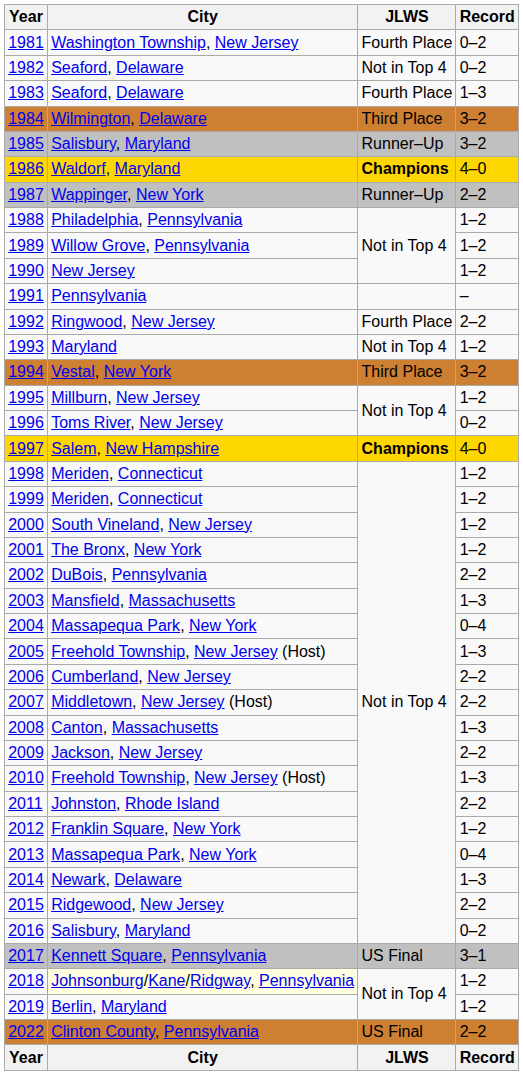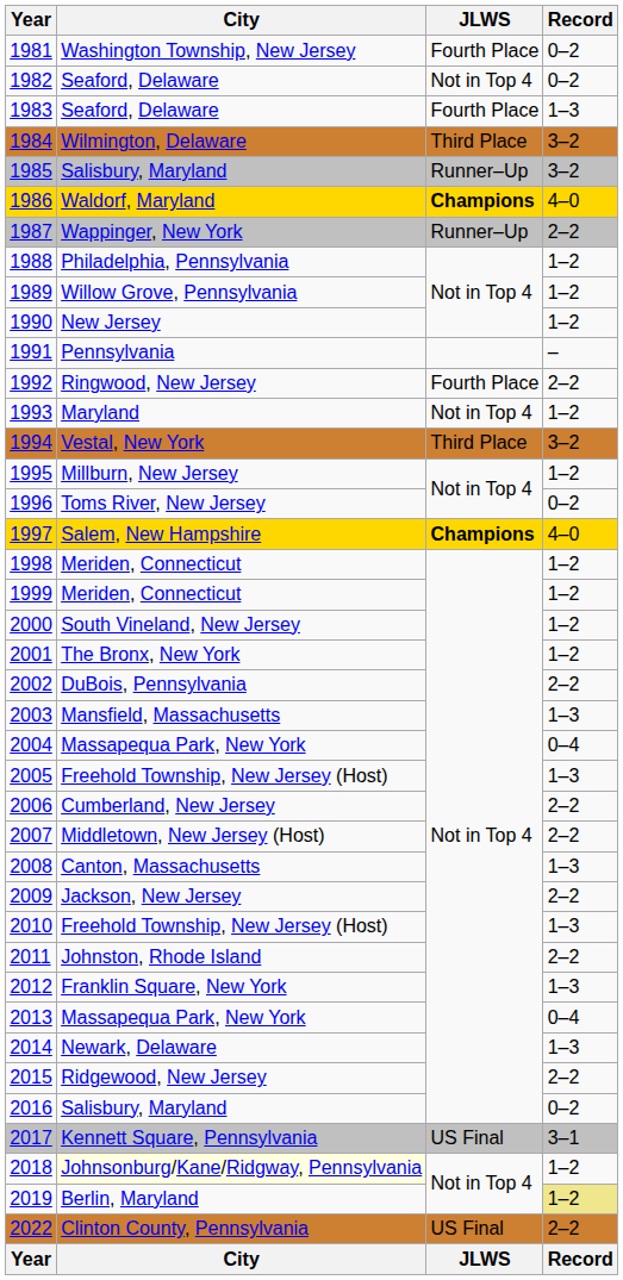2012 | Record: 1–2 -> 1–3
2019 | Record: no background -> khaki background
